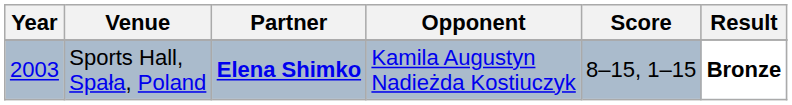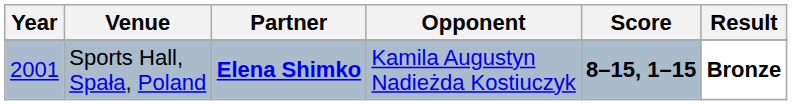Sports Hall, Spała, Poland | Year: 2003 -> 2001
Sports Hall, Spała, Poland | Score: normal -> bold
